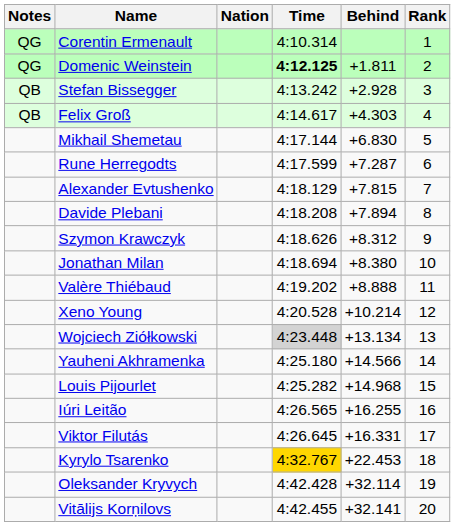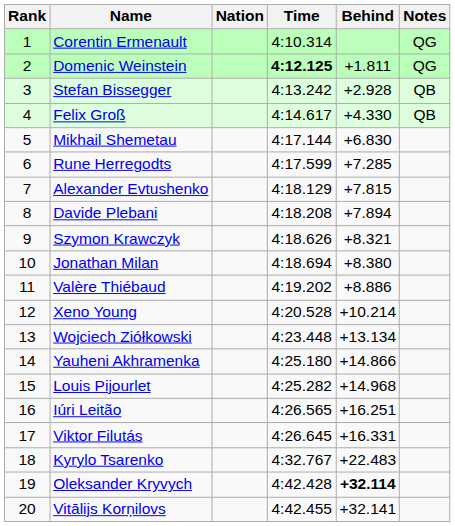columns swapped: Rank <-> Notes
Felix Groß | Behind: +4.303 -> +4.330
Rune Herregodts | Behind: +7.287 -> +7.285
Szymon Krawczyk | Behind: +8.312 -> +8.321
Valère Thiébaud | Behind: +8.888 -> +8.886
Wojciech Ziółkowski | Time: lightgrey background -> no background
Yauheni Akhramenka | Behind: +14.566 -> +14.866
Iúri Leitão | Behind: +16.255 -> +16.251
Kyrylo Tsarenko | Time: gold background -> no background
Kyrylo Tsarenko | Behind: +22.453 -> +22.483
Oleksander Kryvych | Behind: normal -> bold
